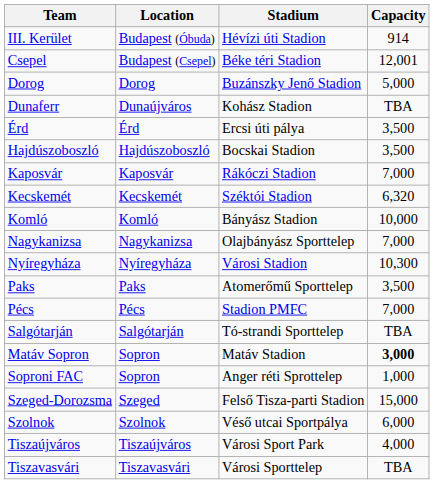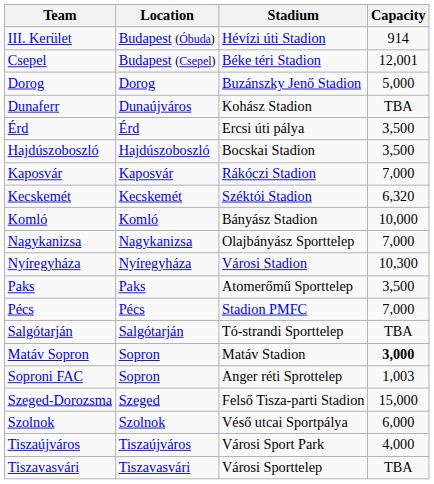Soproni FAC | Capacity: 1,000 -> 1,003
